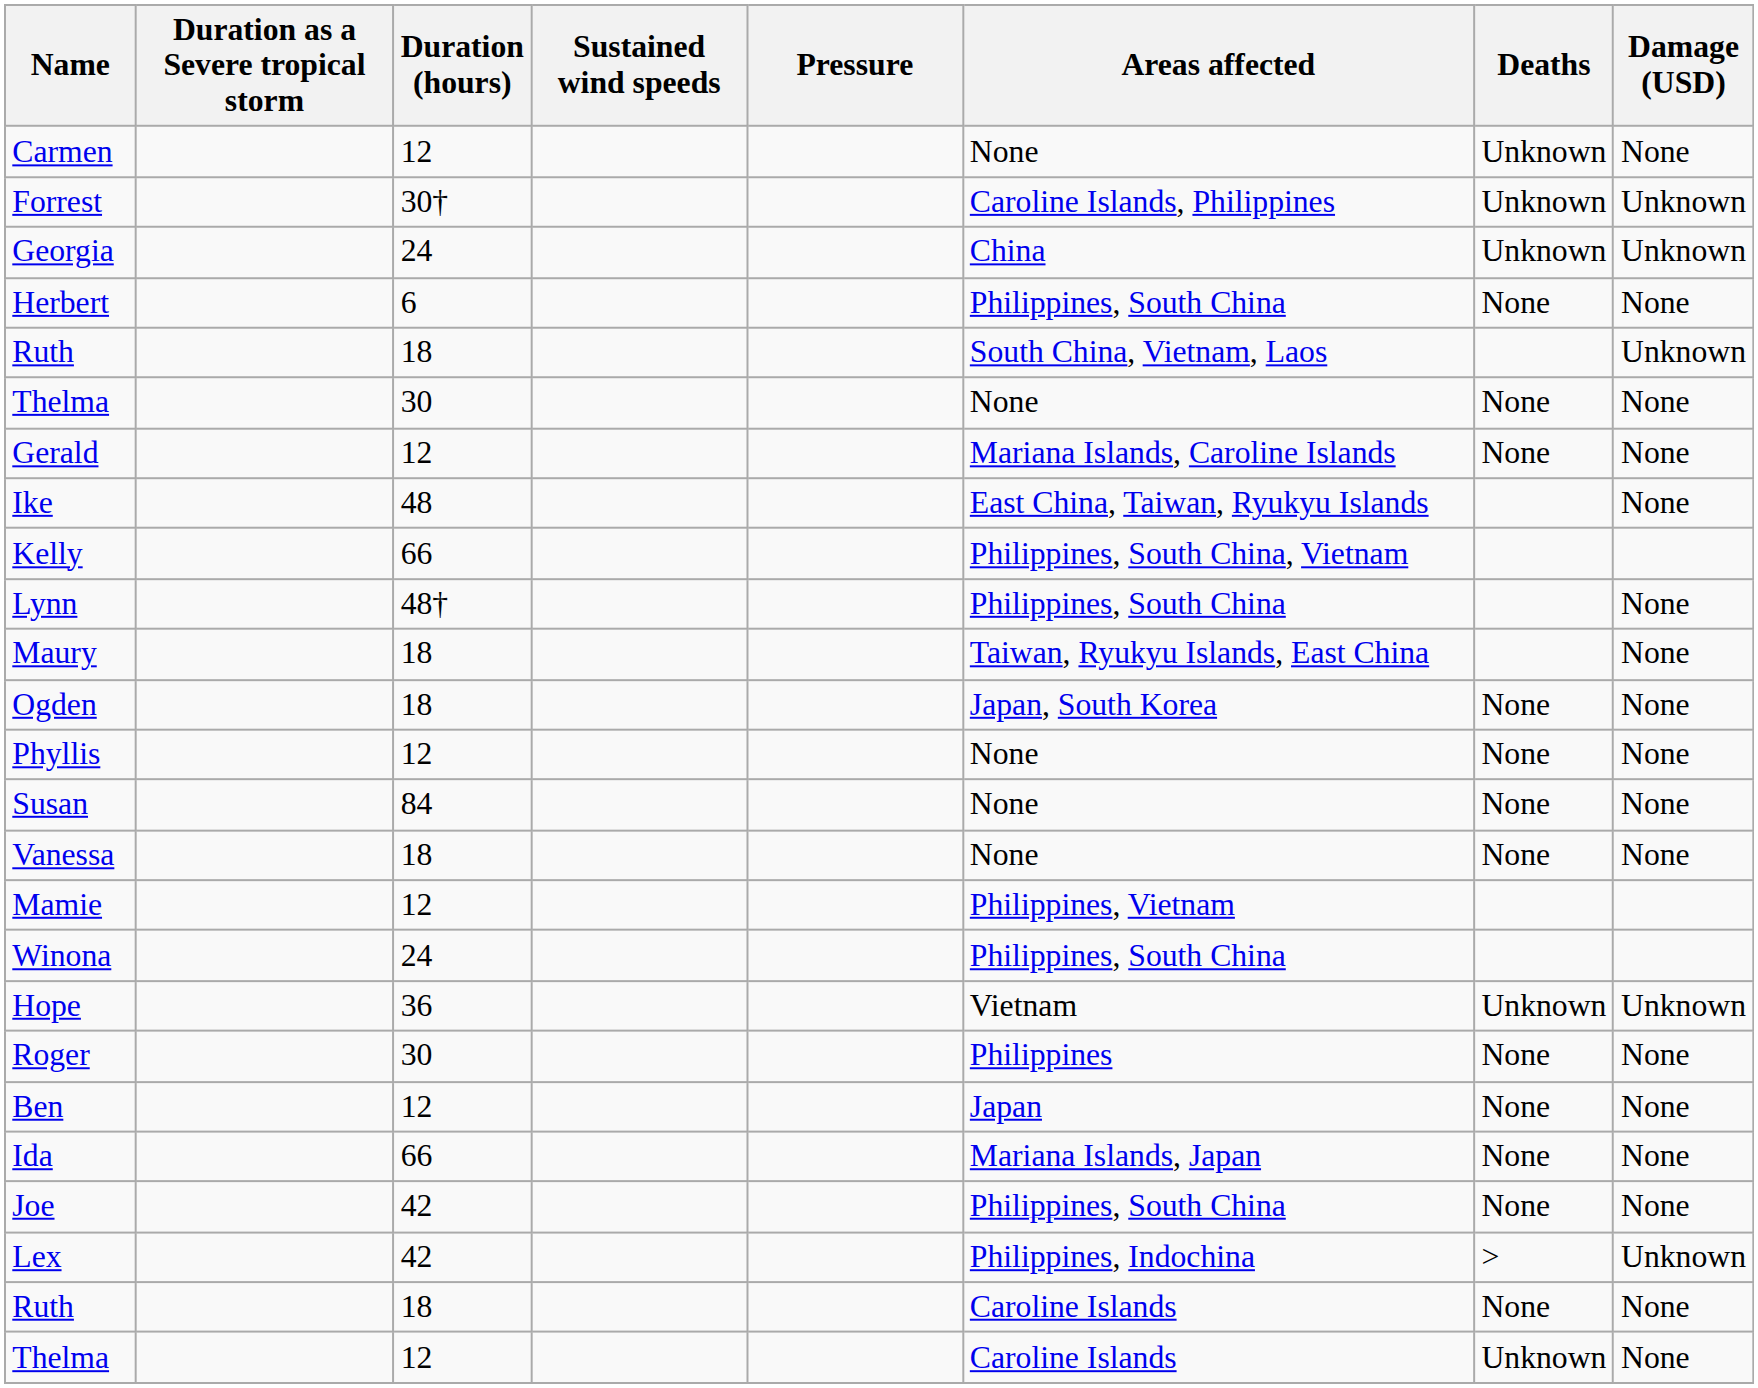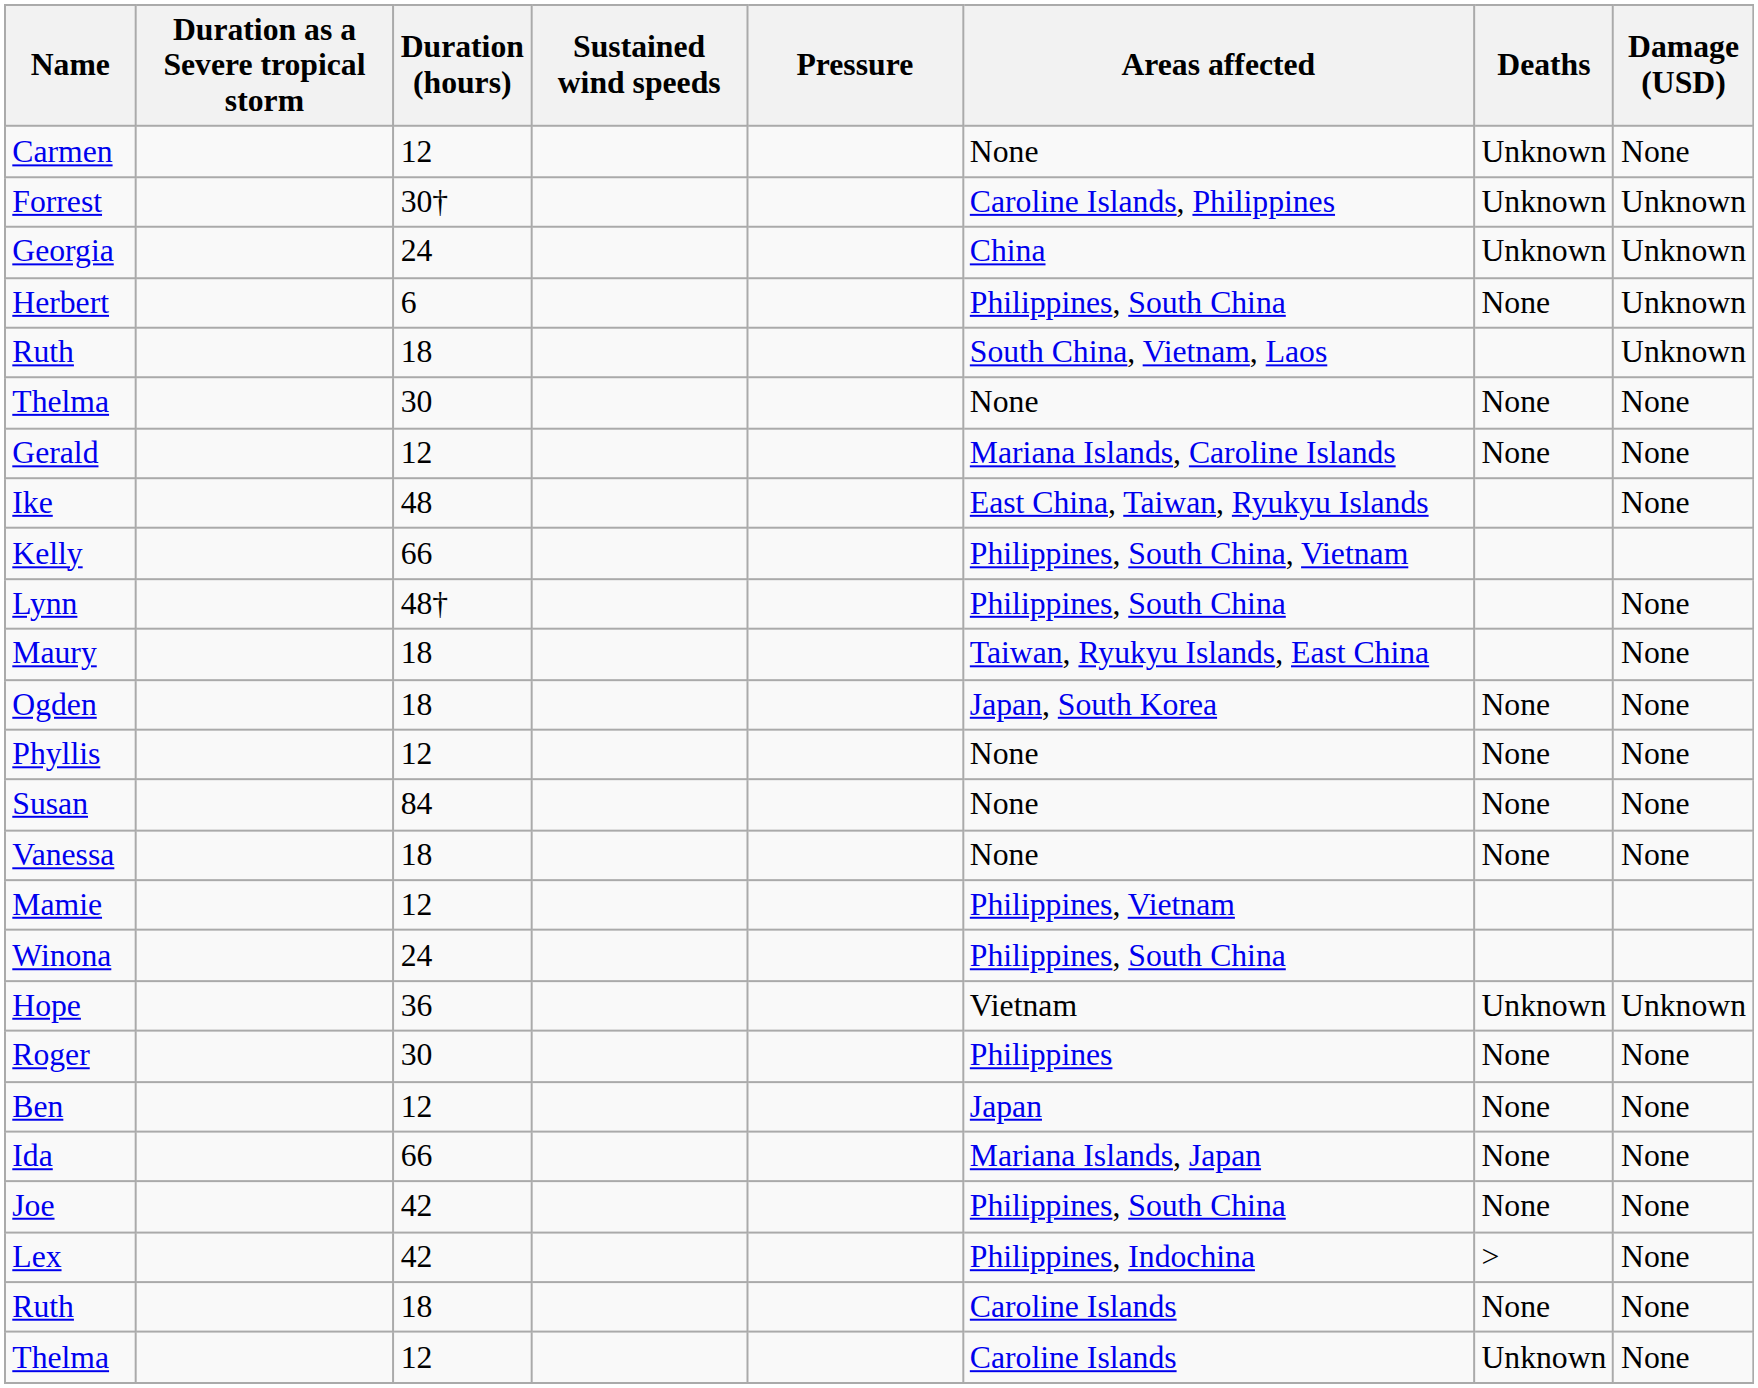Herbert | Damage (USD): None -> Unknown
Lex | Damage (USD): Unknown -> None
